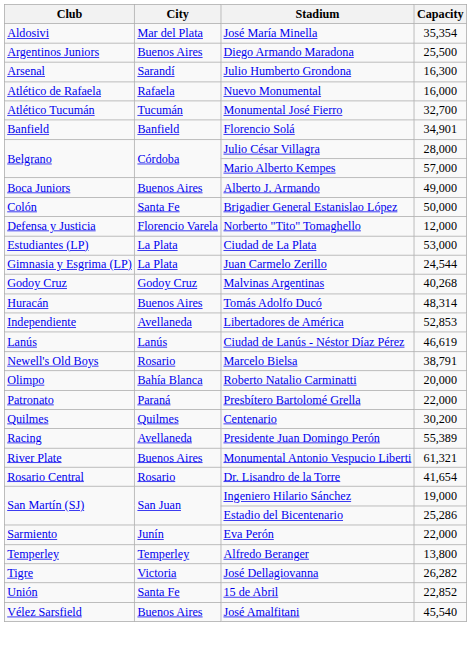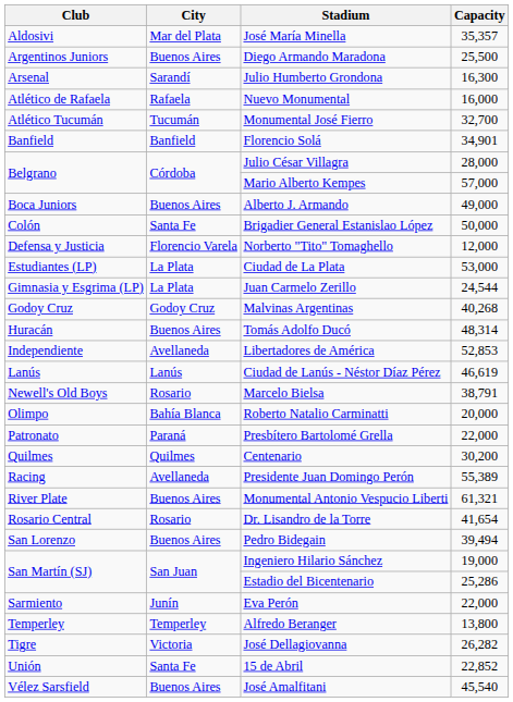José María Minella | Capacity: 35,354 -> 35,357
+ row: San Lorenzo | Buenos Aires | Pedro Bidegain | 39,494
